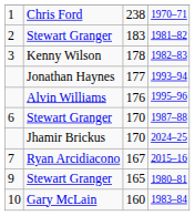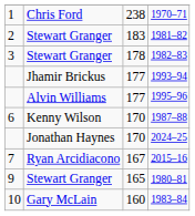1982–83 | column 2: Kenny Wilson -> Stewart Granger
1993–94 | column 2: Jonathan Haynes -> Jhamir Brickus
1995–96 | column 3: 176 -> 177
1987–88 | column 2: Stewart Granger -> Kenny Wilson
2024–25 | column 2: Jhamir Brickus -> Jonathan Haynes
